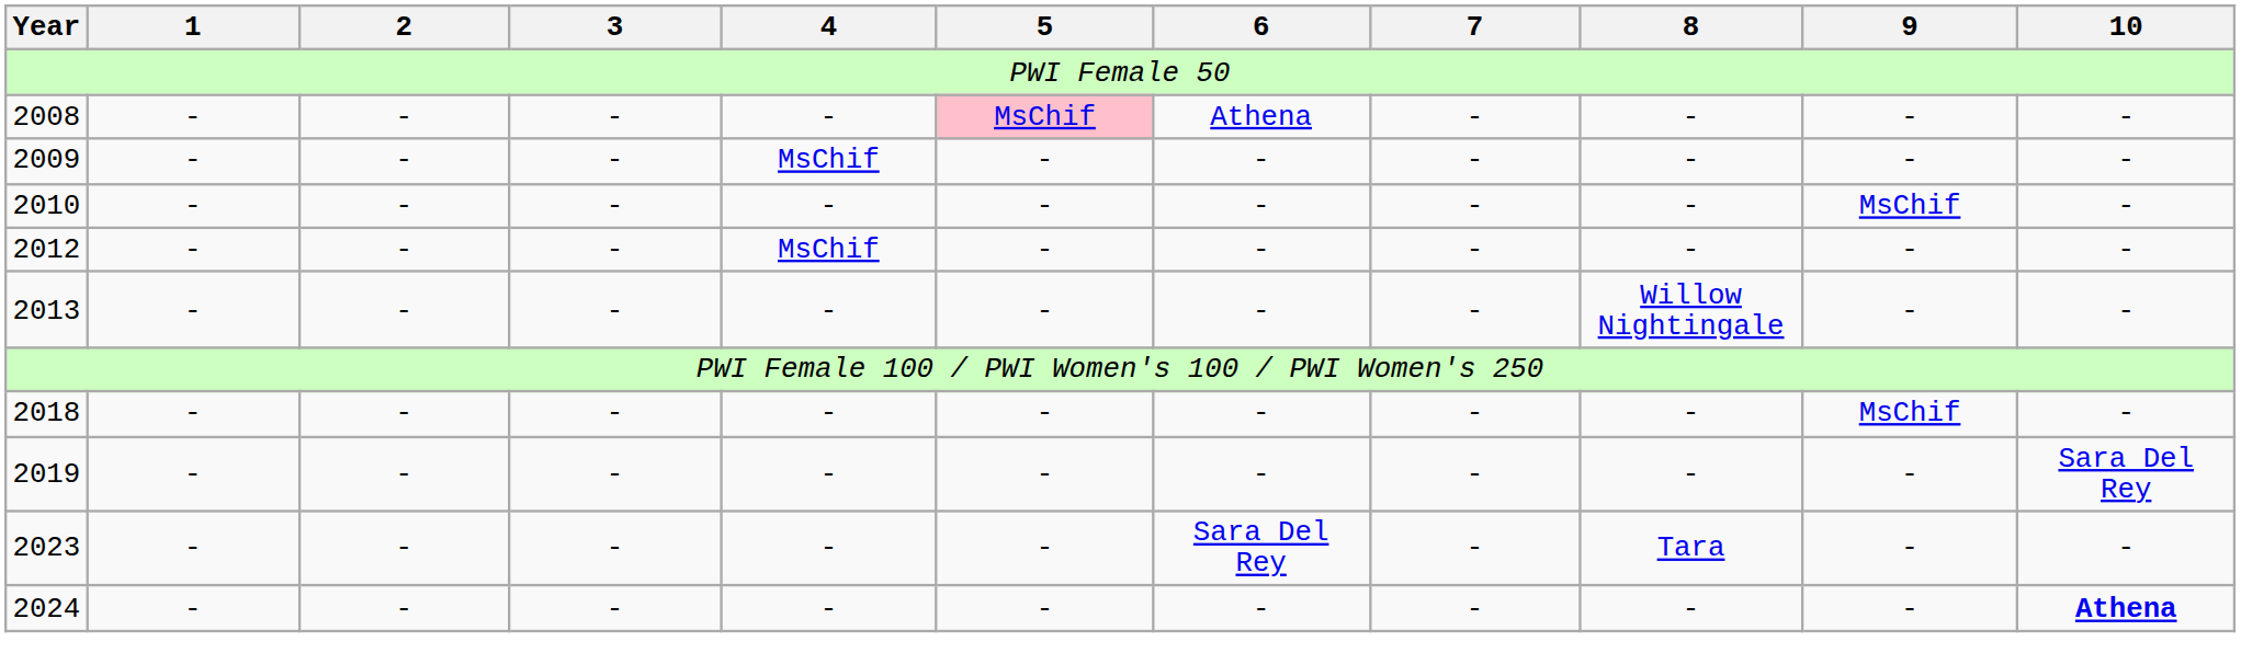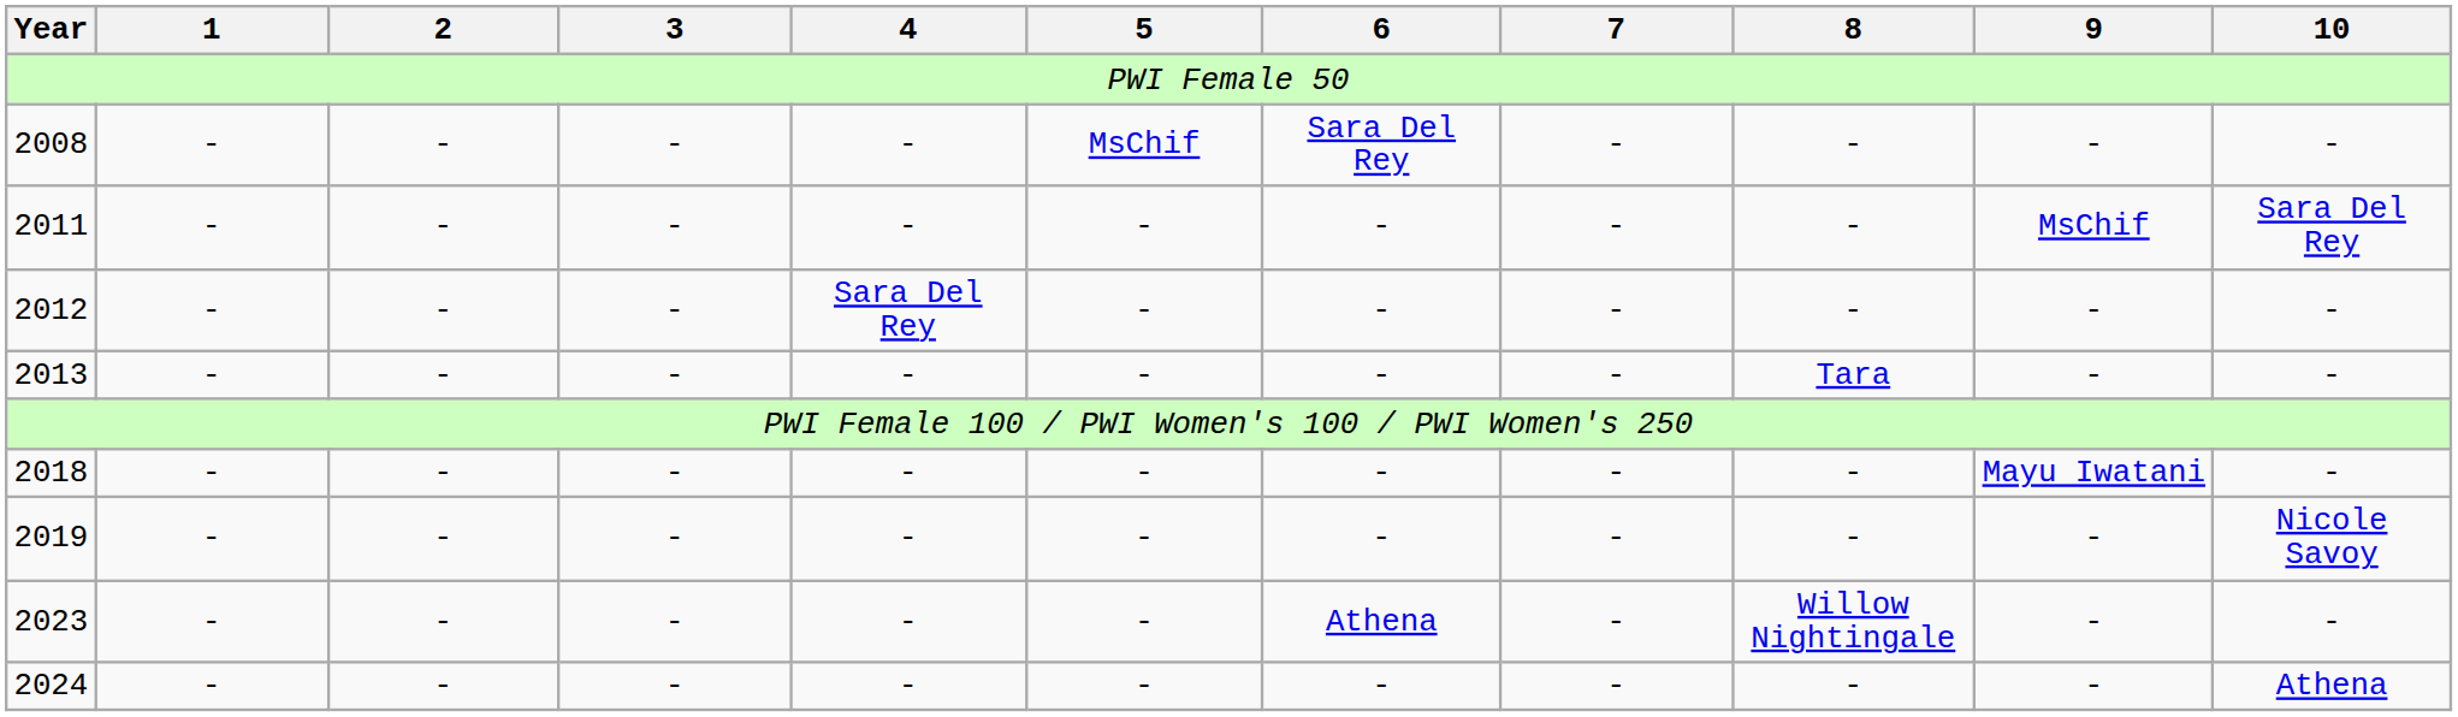2008 | 5: pink background -> no background
2008 | 6: Athena -> Sara Del Rey
- row: 2009 | - | - | - | MsChif | - | - | - | - | - | -
- row: 2010 | - | - | - | - | - | - | - | - | MsChif | -
+ row: 2011 | - | - | - | - | - | - | - | - | MsChif | Sara Del Rey
2012 | 4: MsChif -> Sara Del Rey
2013 | 8: Willow Nightingale -> Tara
2018 | 9: MsChif -> Mayu Iwatani
2019 | 10: Sara Del Rey -> Nicole Savoy
2023 | 6: Sara Del Rey -> Athena
2023 | 8: Tara -> Willow Nightingale
2024 | 10: bold -> normal
